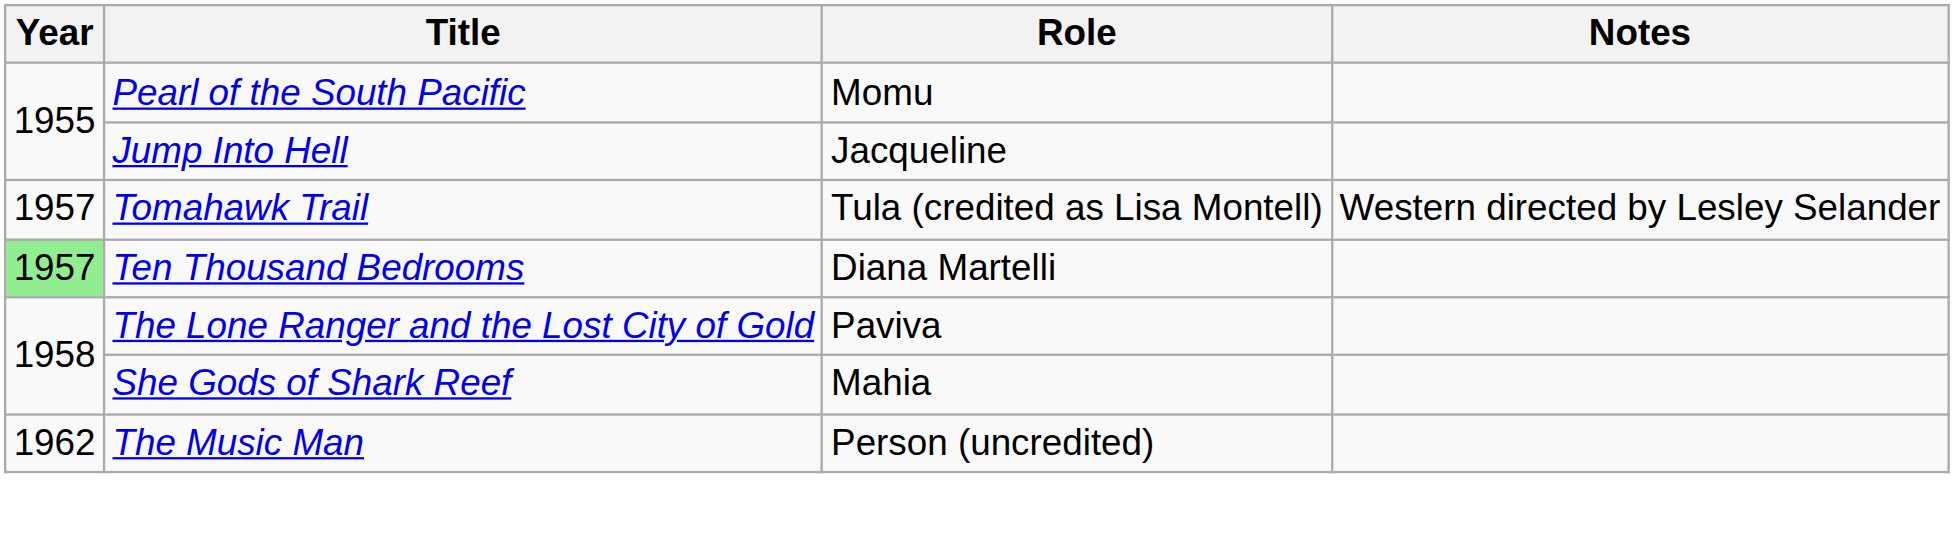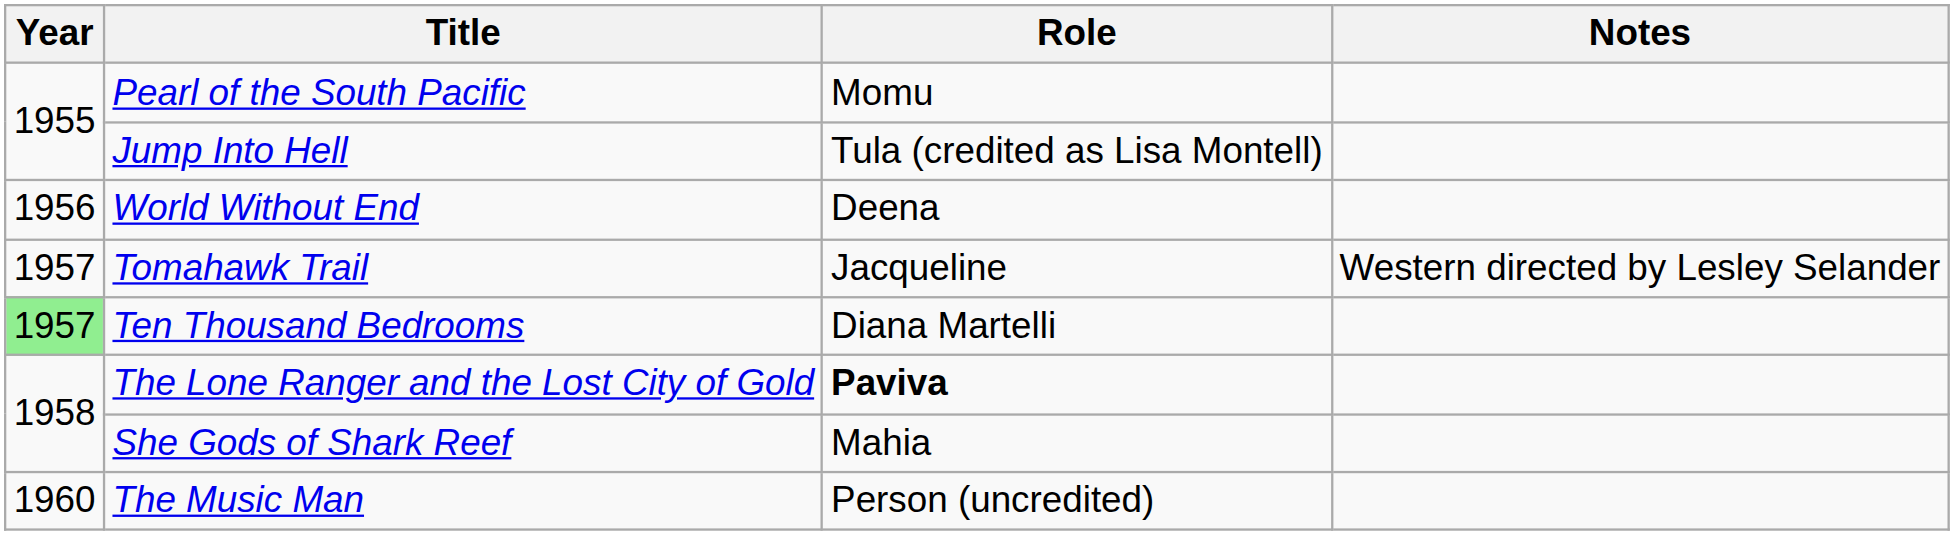Jump Into Hell | Role: Jacqueline -> Tula (credited as Lisa Montell)
+ row: 1956 | World Without End | Deena
Tomahawk Trail | Role: Tula (credited as Lisa Montell) -> Jacqueline
The Lone Ranger and the Lost City of Gold | Role: normal -> bold
The Music Man | Year: 1962 -> 1960
